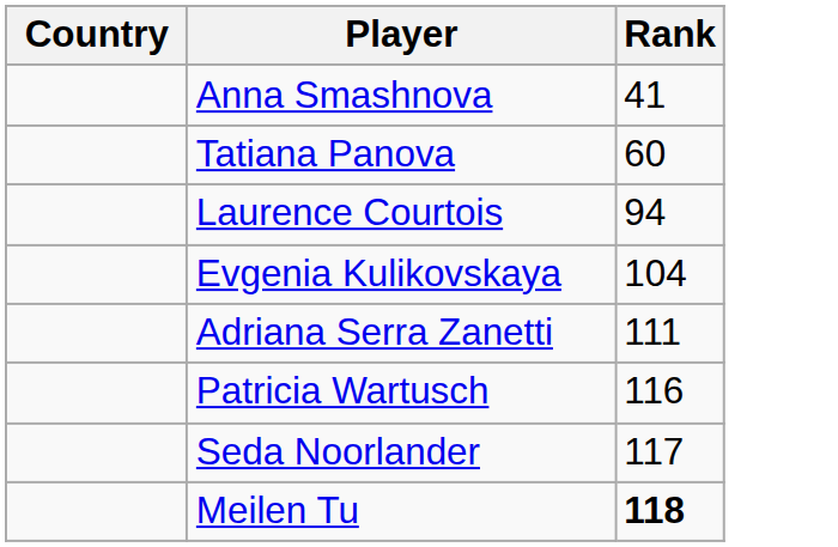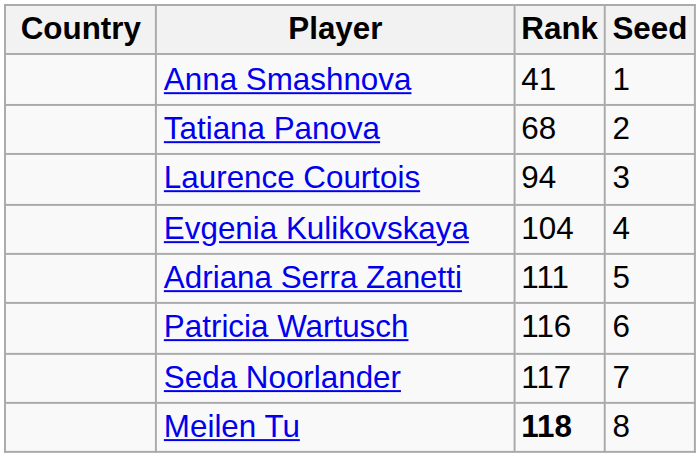+ column: Seed | 1 | 2 | 3 | 4 | 5 | 6 | 7 | 8
Tatiana Panova | Rank: 60 -> 68
